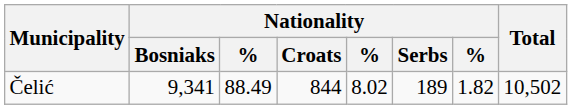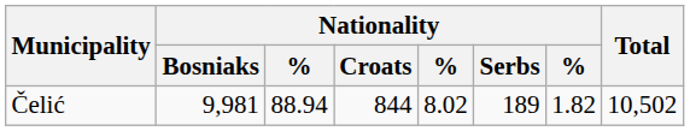Čelić | Nationality / Bosniaks: 9,341 -> 9,981
Čelić | column 3: 88.49 -> 88.94
